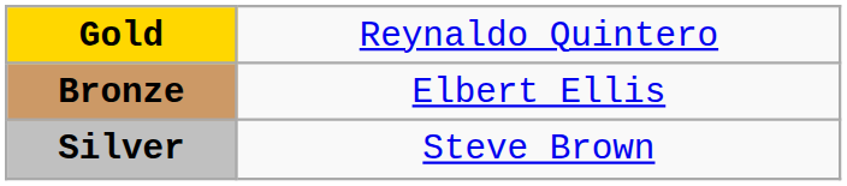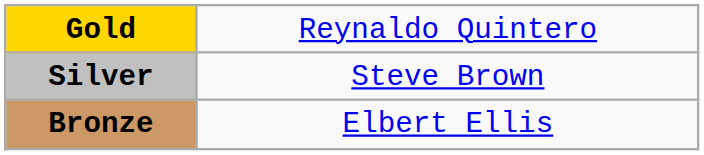rows swapped: Silver <-> Bronze
